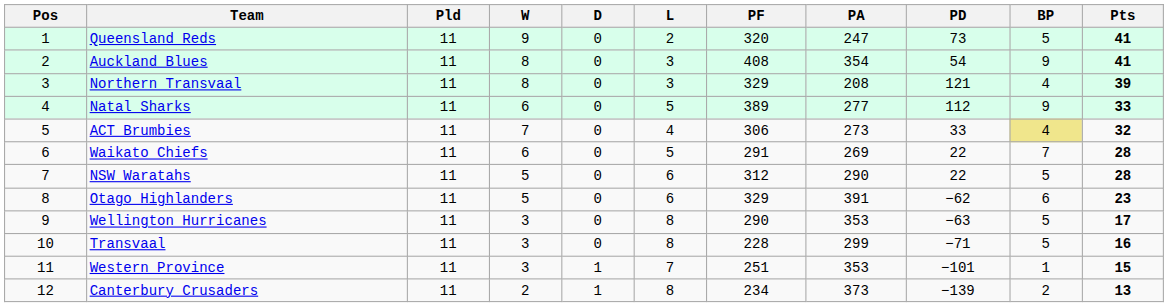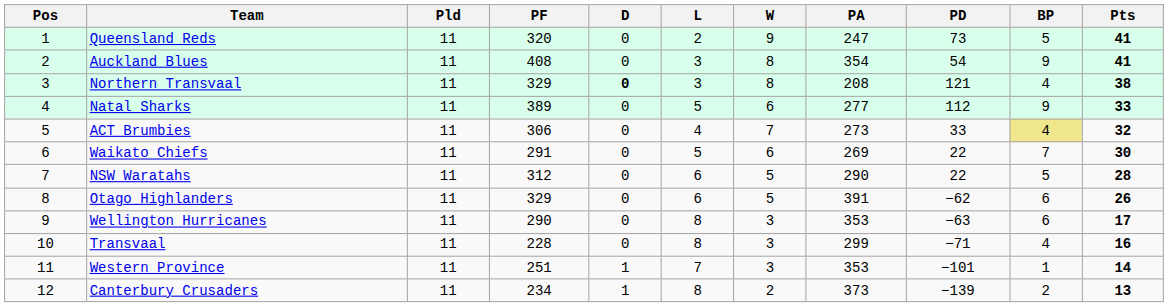columns swapped: W <-> PF
Northern Transvaal | D: normal -> bold
Northern Transvaal | Pts: 39 -> 38
Waikato Chiefs | Pts: 28 -> 30
Otago Highlanders | Pts: 23 -> 26
Wellington Hurricanes | BP: 5 -> 6
Transvaal | BP: 5 -> 4
Western Province | Pts: 15 -> 14
